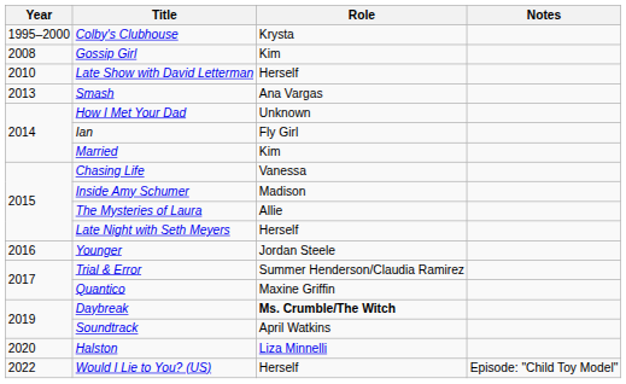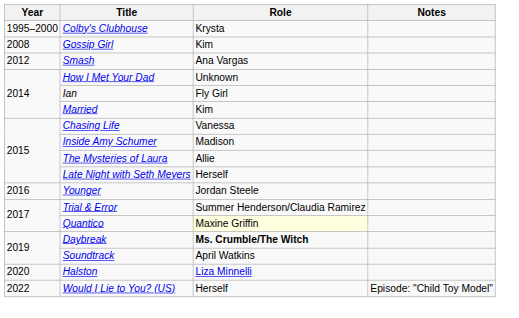- row: 2010 | Late Show with David Letterman | Herself
Smash | Year: 2013 -> 2012
Quantico | Role: no background -> lightyellow background
